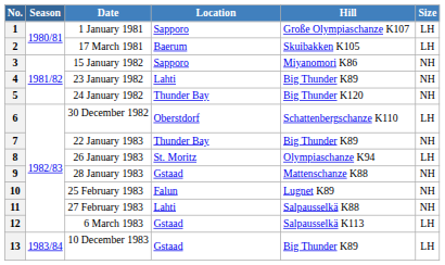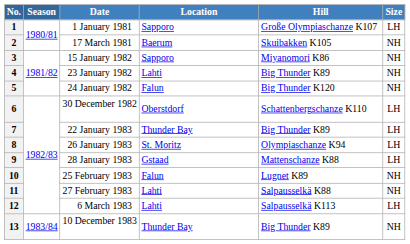2 | Size: LH -> NH
5 | Location: Thunder Bay -> Falun
7 | Size: NH -> LH
9 | Size: NH -> LH
12 | Location: Gstaad -> Lahti
13 | Location: Gstaad -> Thunder Bay
13 | Size: LH -> NH
